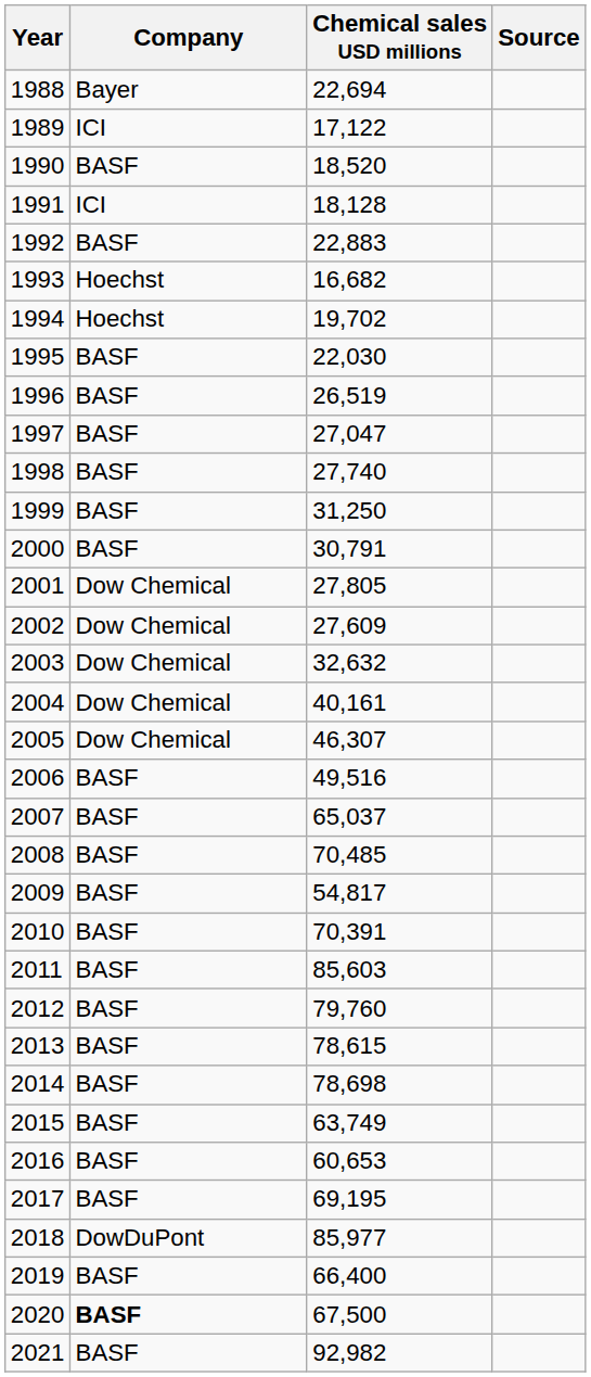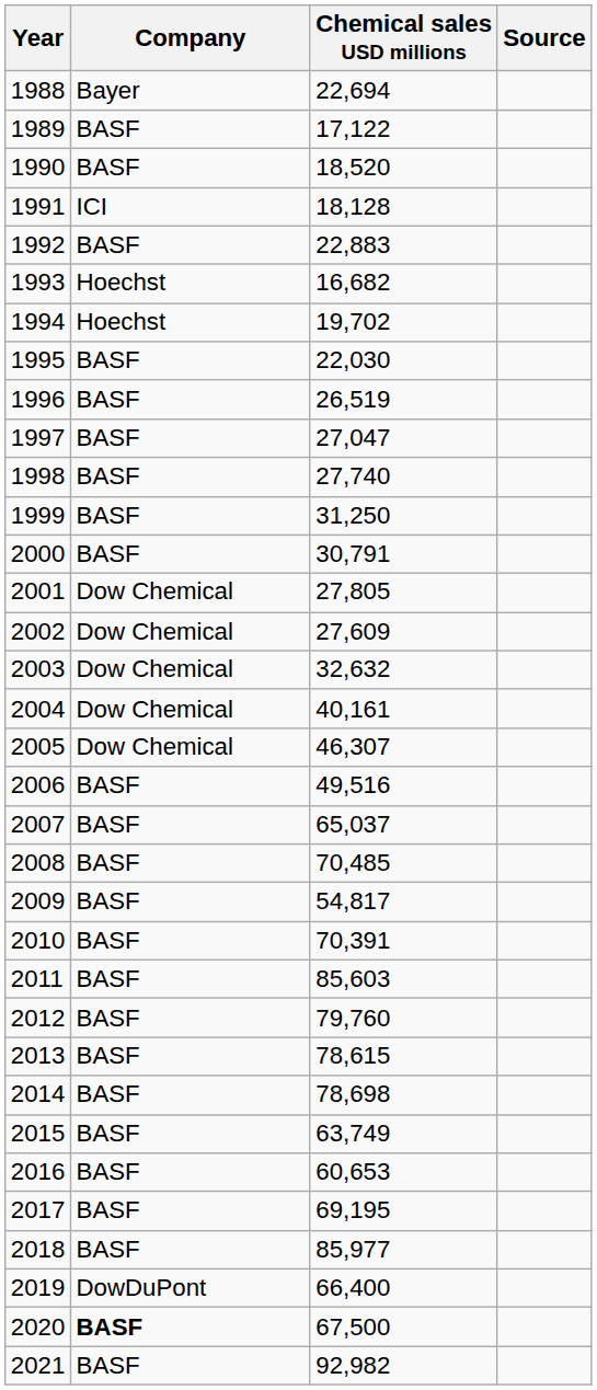1989 | Company: ICI -> BASF
2018 | Company: DowDuPont -> BASF
2019 | Company: BASF -> DowDuPont
